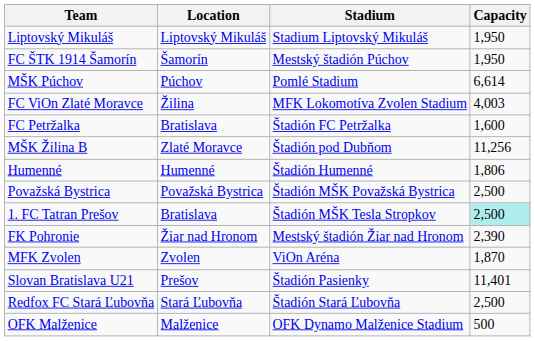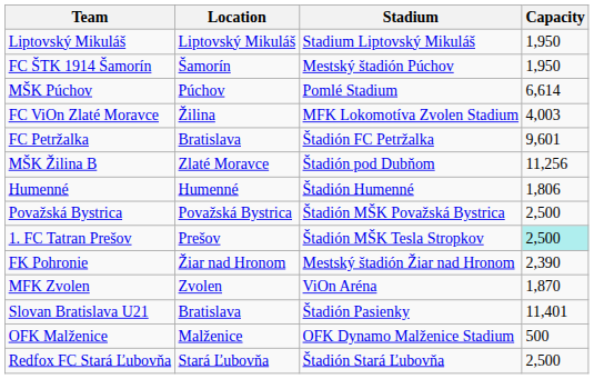FC Petržalka | Capacity: 1,600 -> 9,601
1. FC Tatran Prešov | Location: Bratislava -> Prešov
Slovan Bratislava U21 | Location: Prešov -> Bratislava
rows swapped: Redfox FC Stará Ľubovňa <-> OFK Malženice
